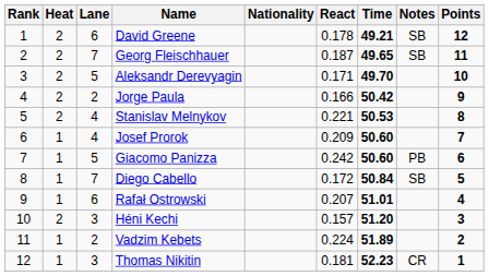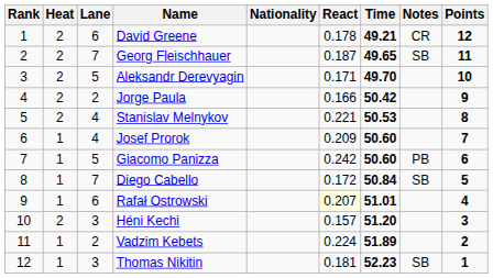David Greene | Notes: SB -> CR
Rafał Ostrowski | React: no background -> lightyellow background
Thomas Nikitin | Notes: CR -> SB
